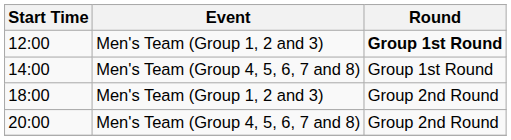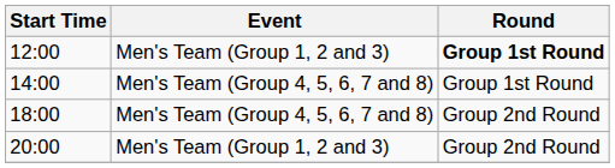18:00 | Event: Men's Team (Group 1, 2 and 3) -> Men's Team (Group 4, 5, 6, 7 and 8)
20:00 | Event: Men's Team (Group 4, 5, 6, 7 and 8) -> Men's Team (Group 1, 2 and 3)
